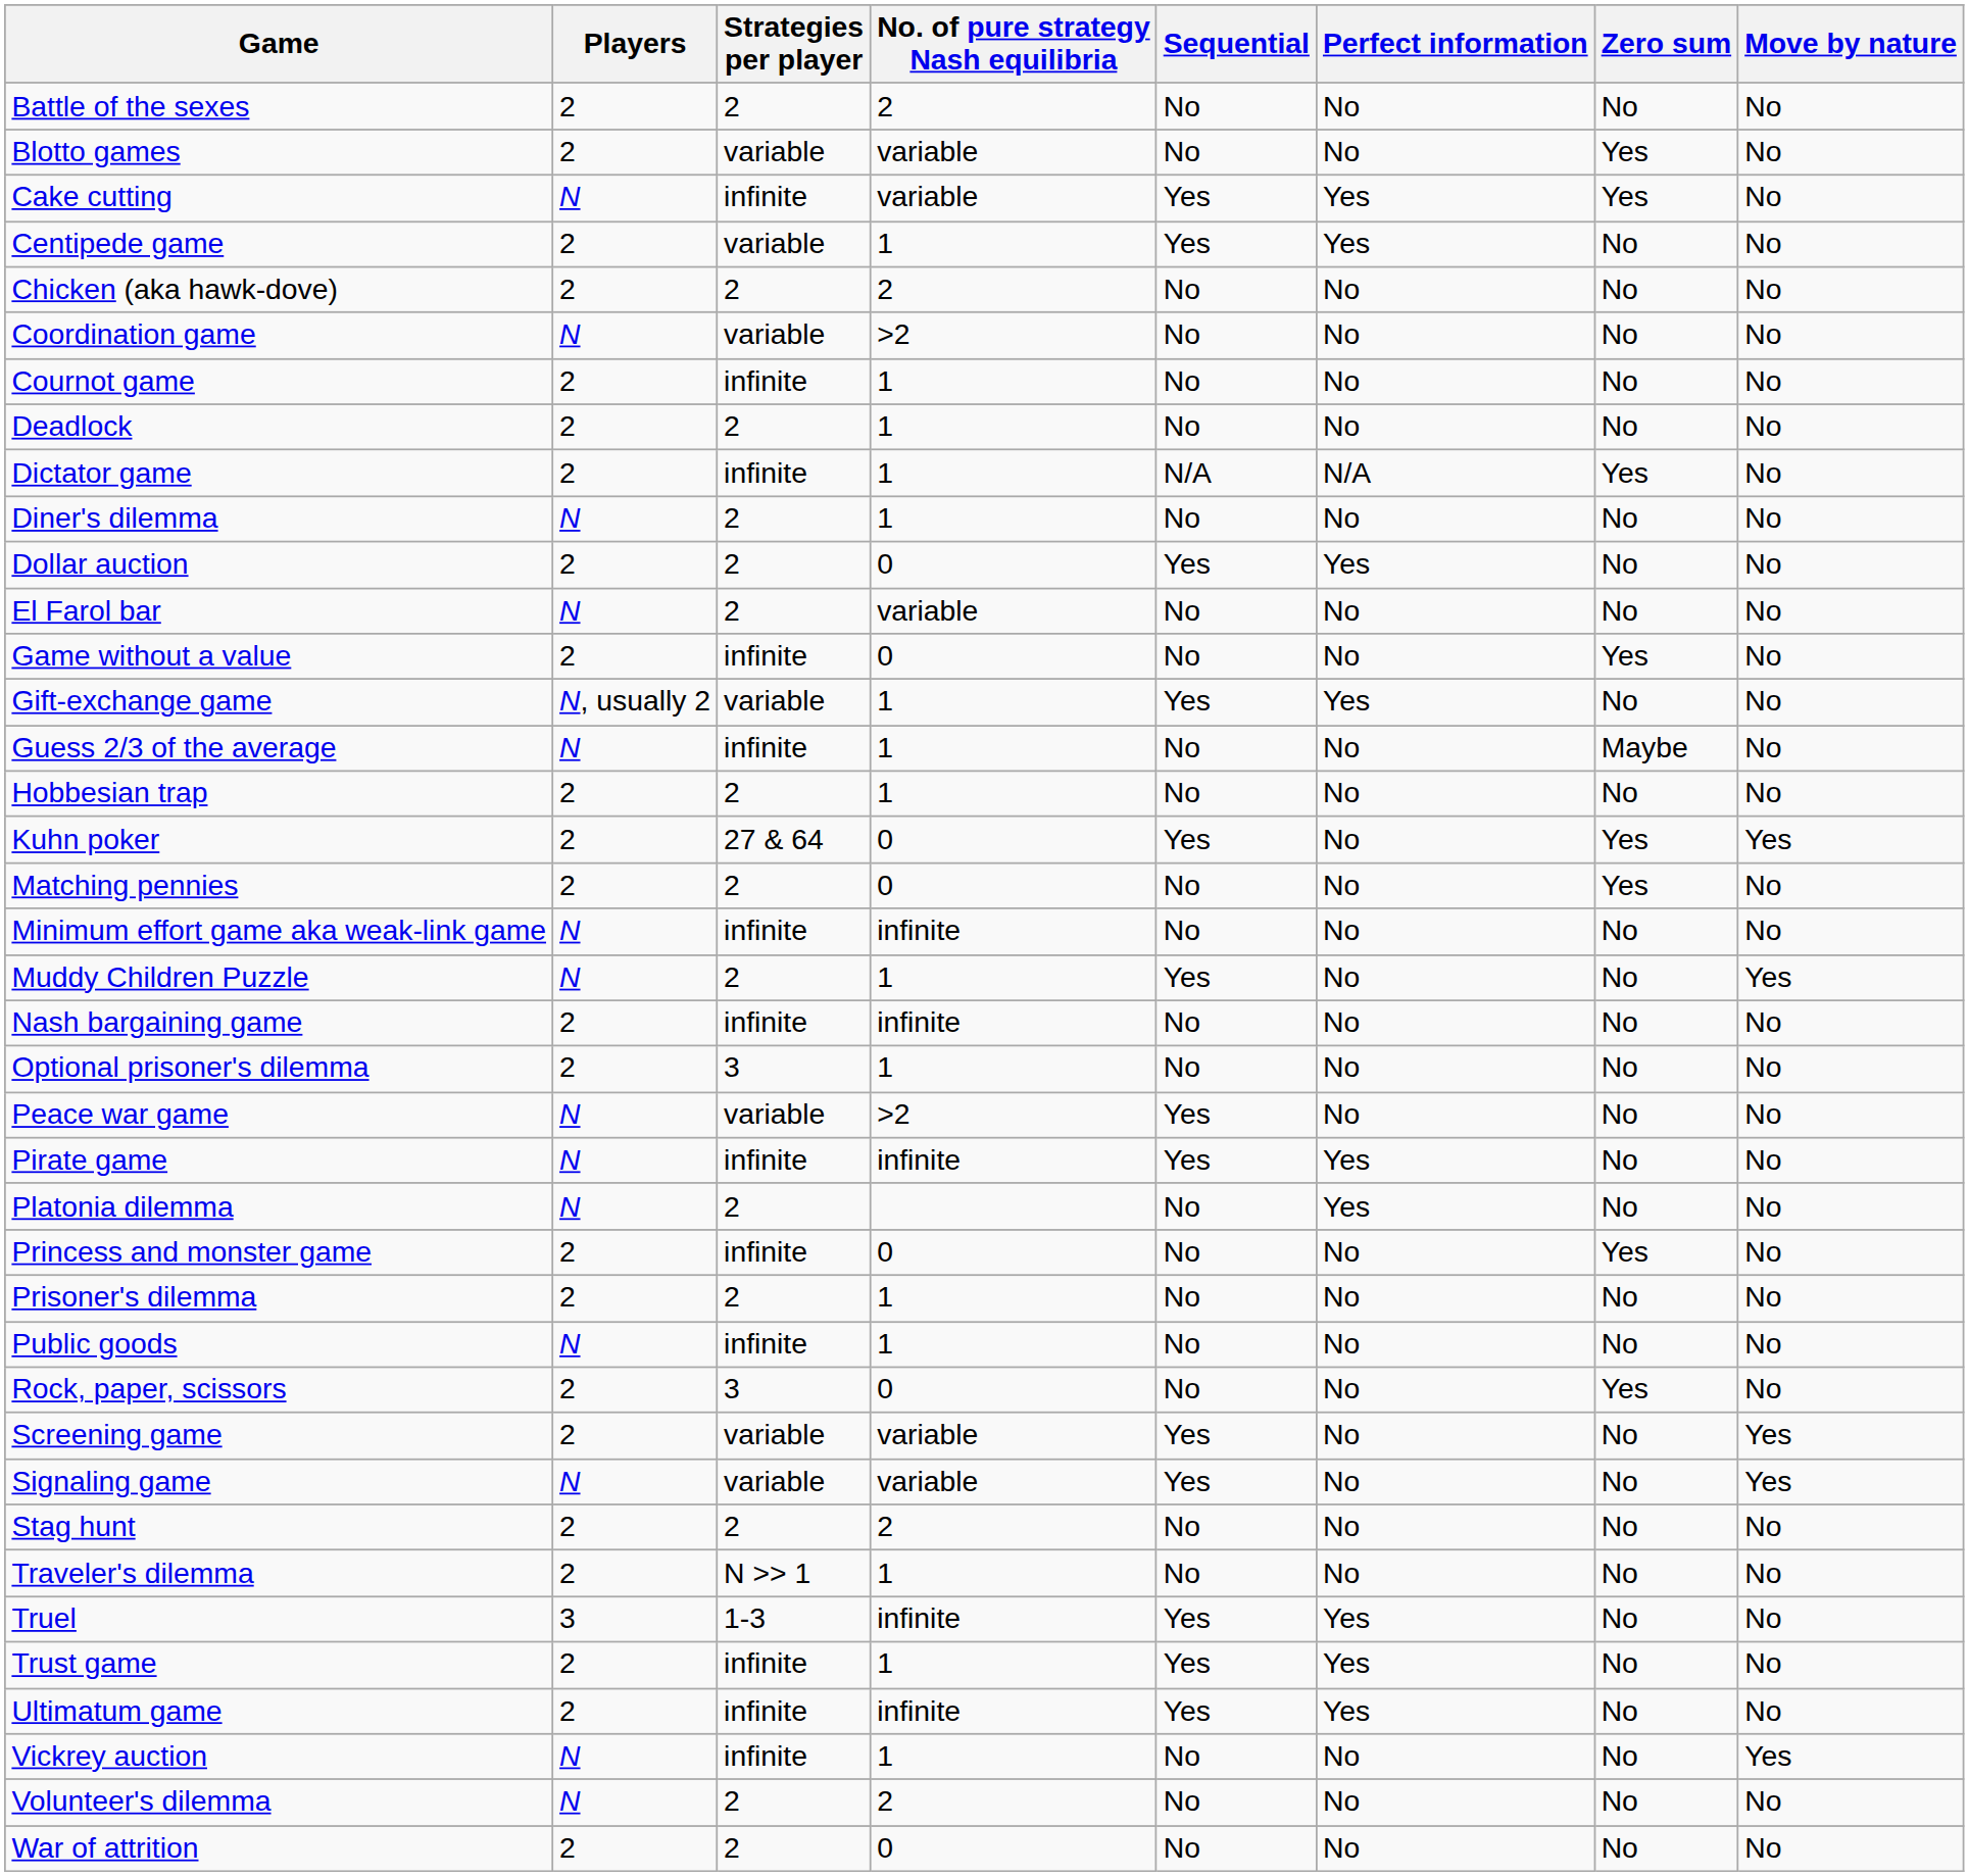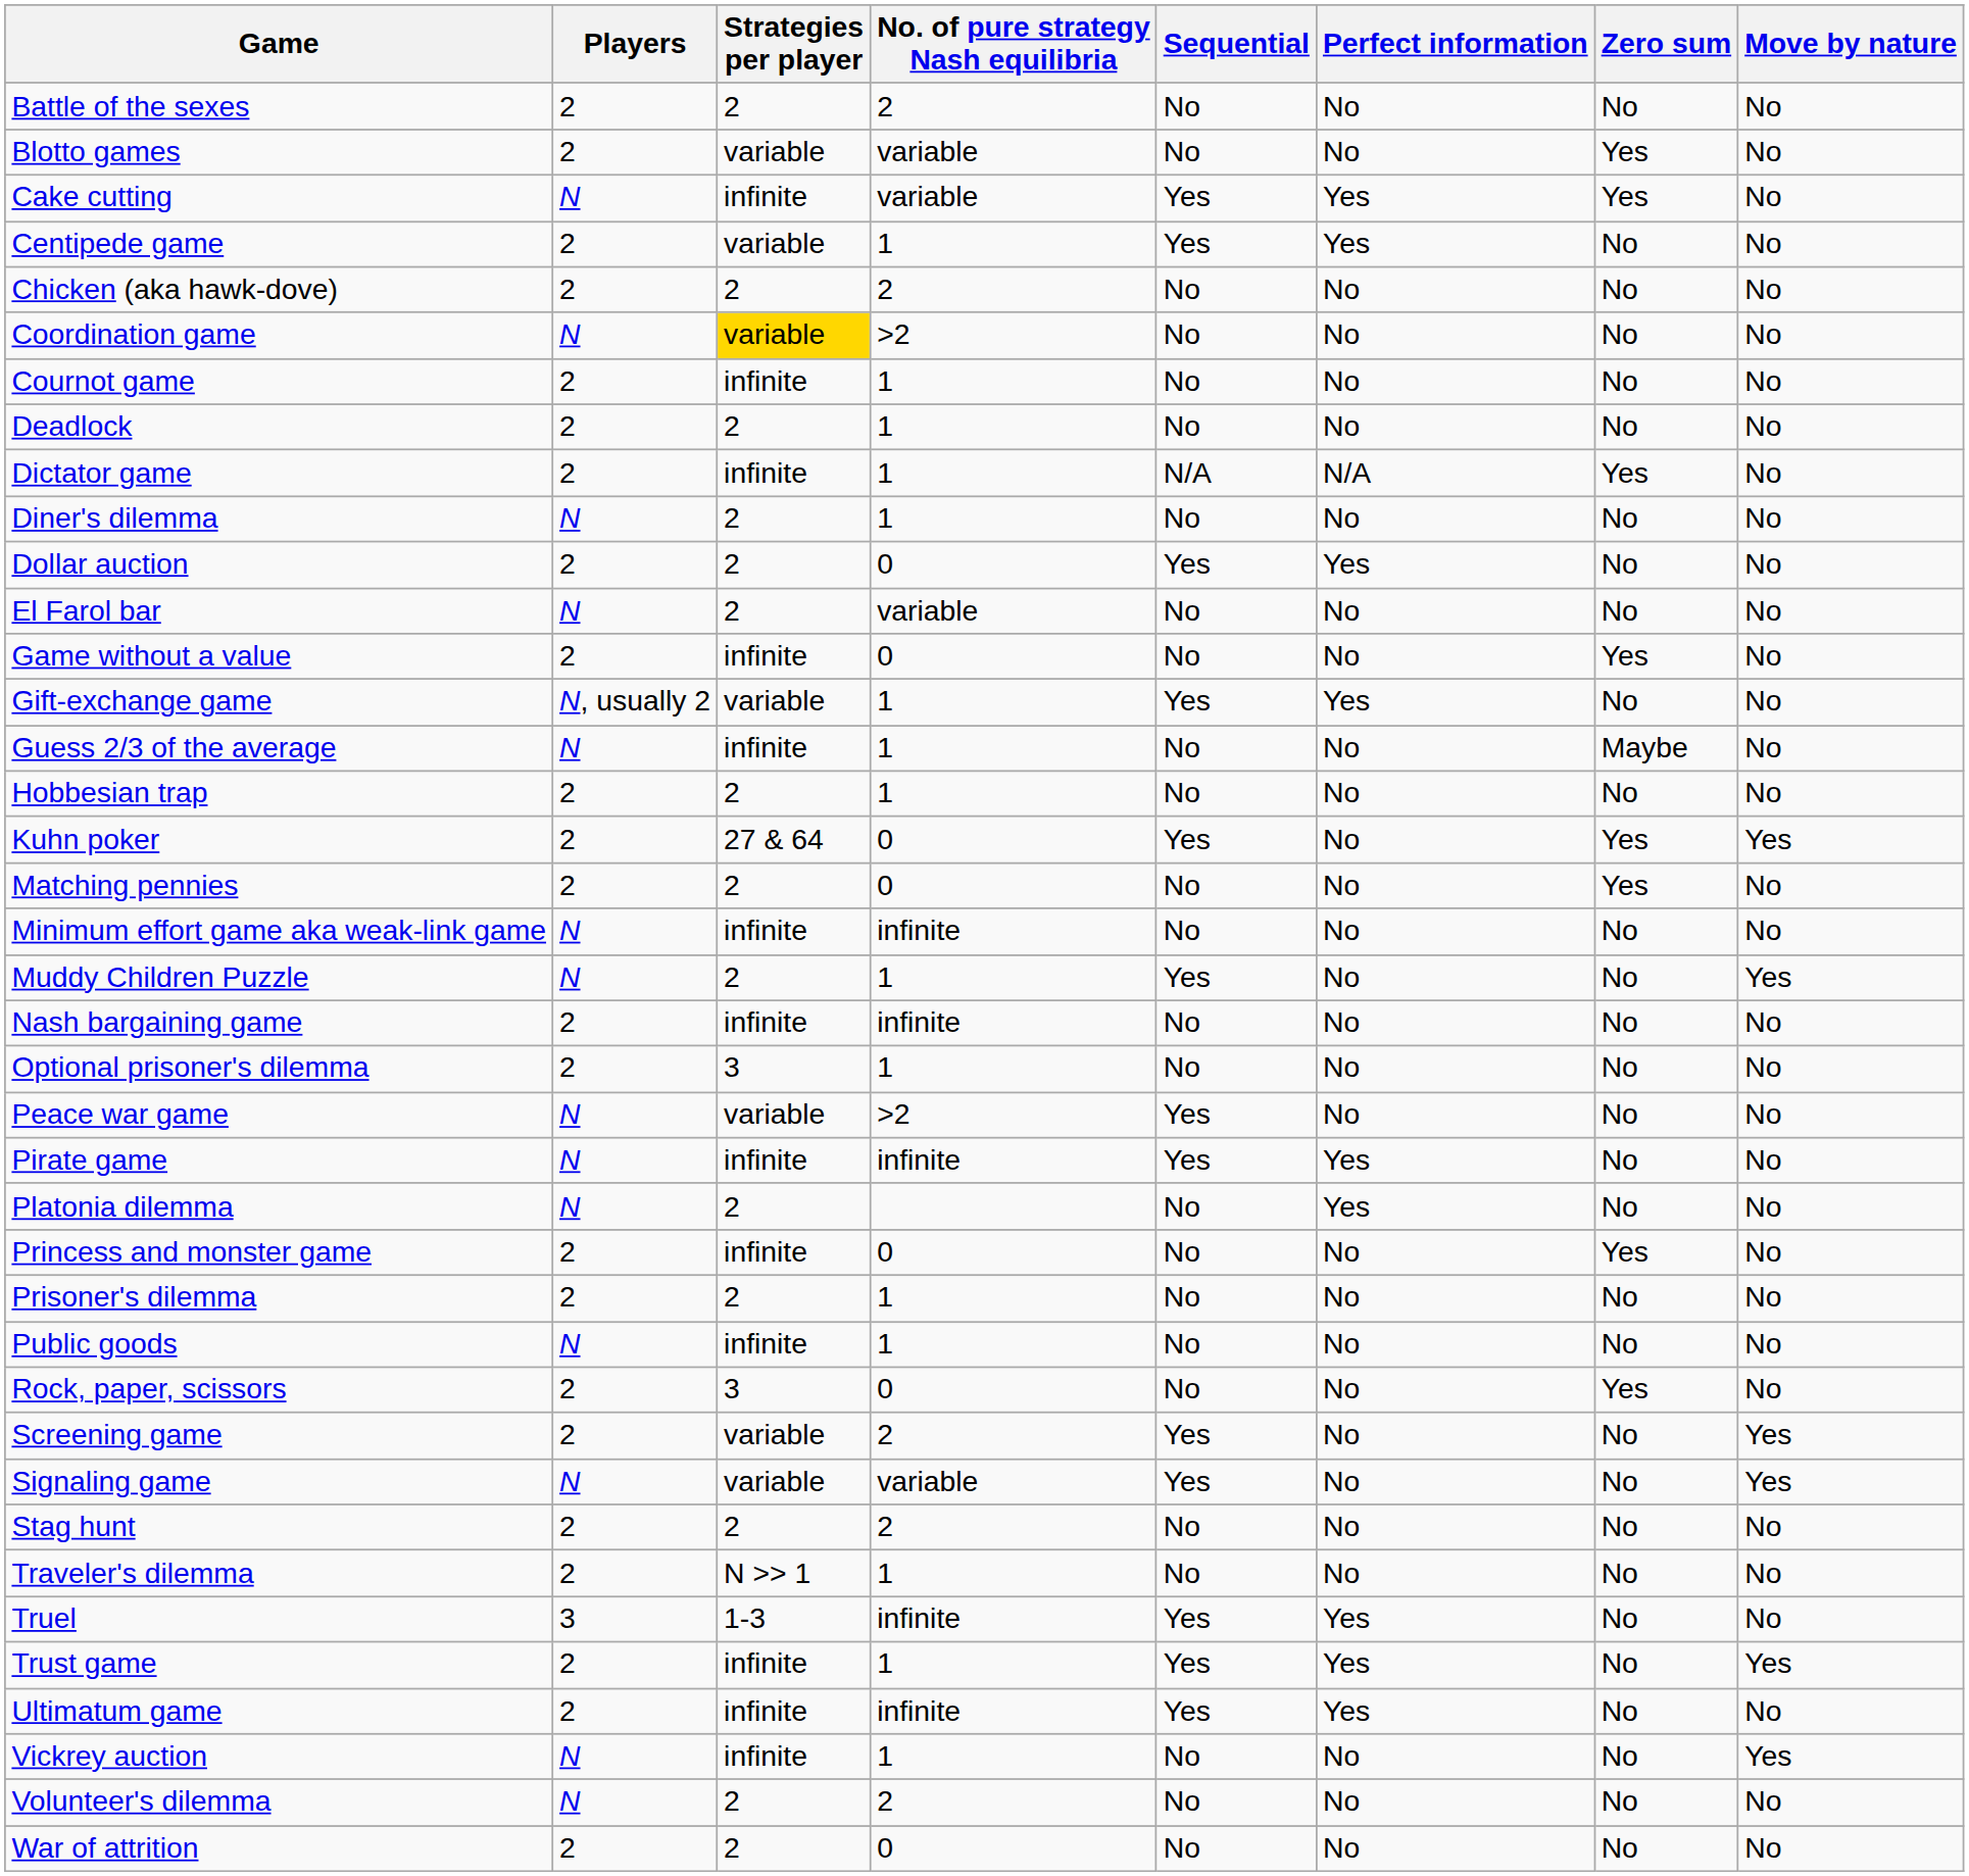Coordination game | Strategies per player: no background -> gold background
Screening game | No. of pure strategy Nash equilibria: variable -> 2
Trust game | Move by nature: No -> Yes
